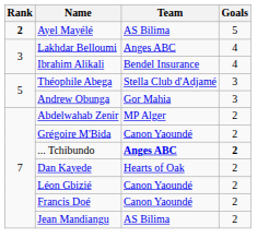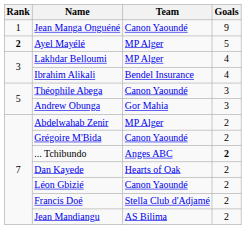+ row: 1 | Jean Manga Onguéné | Canon Yaoundé | 9
Ayel Mayélé | Team: AS Bilima -> MP Alger
Lakhdar Belloumi | Team: Anges ABC -> MP Alger
Théophile Abega | Team: Stella Club d'Adjamé -> Canon Yaoundé
... Tchibundo | Team: bold -> normal
Francis Doé | Team: Canon Yaoundé -> Stella Club d'Adjamé
